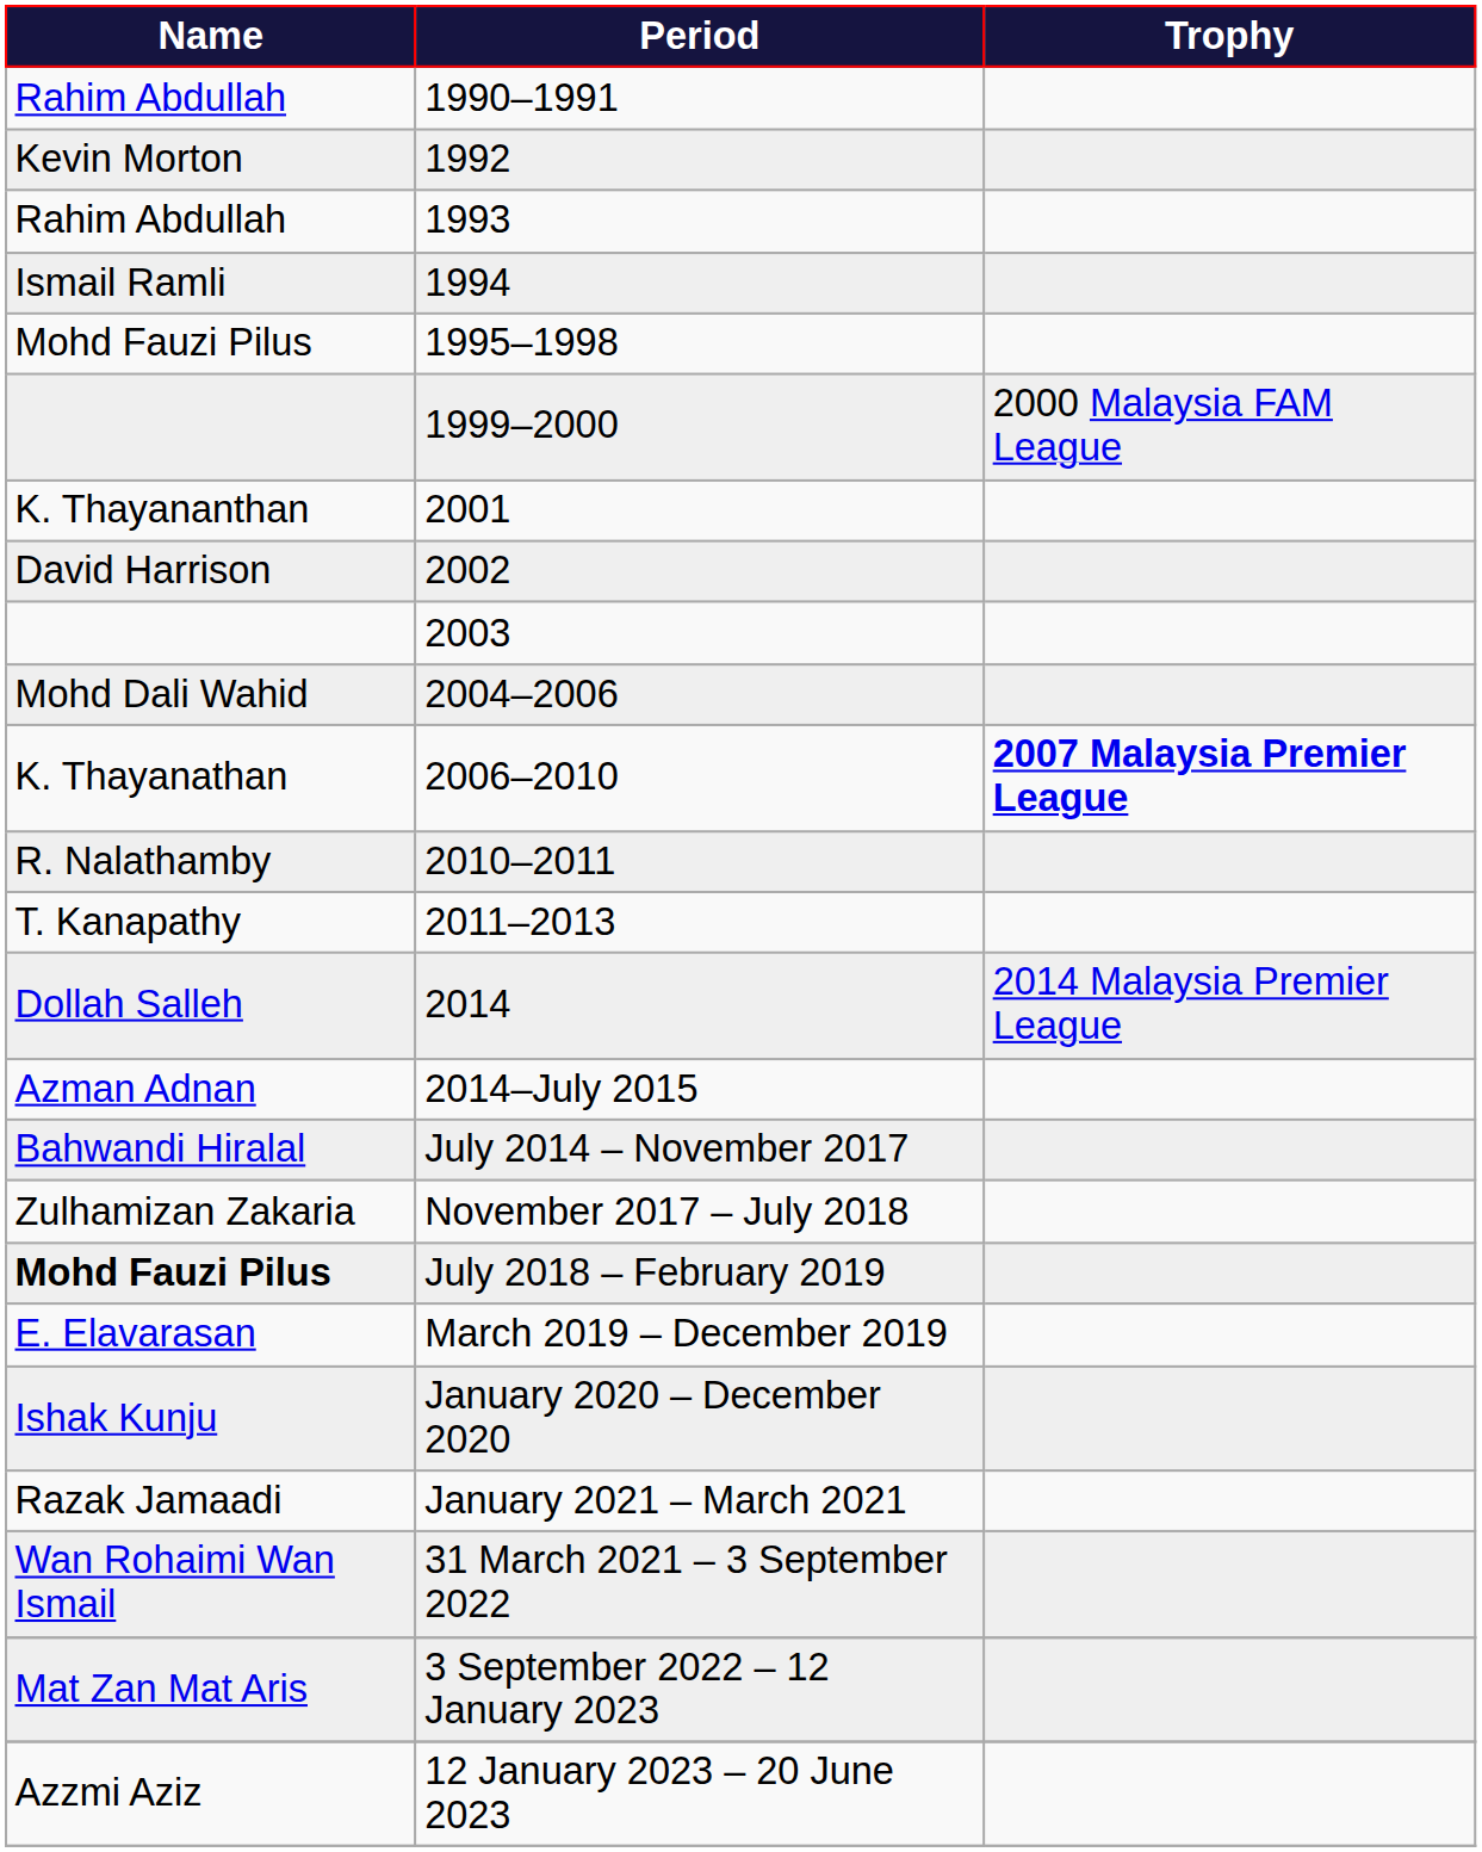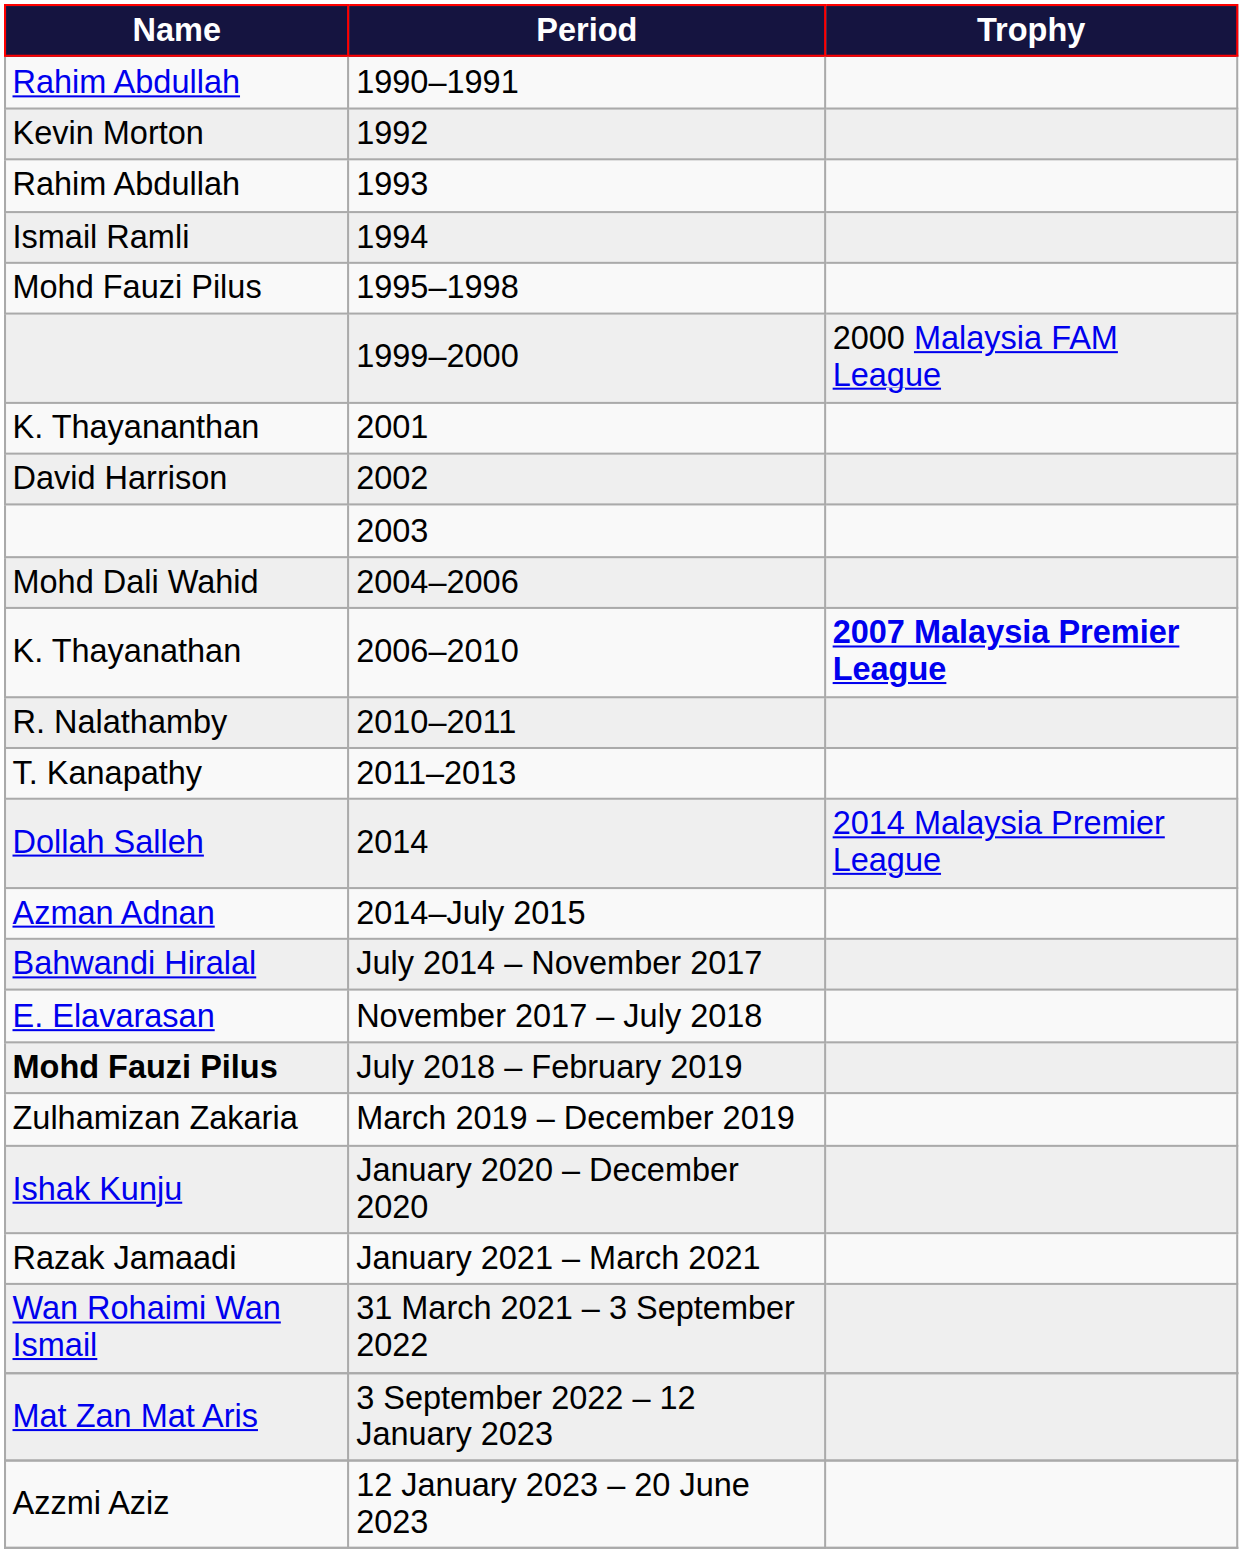November 2017 – July 2018 | Name: Zulhamizan Zakaria -> E. Elavarasan
March 2019 – December 2019 | Name: E. Elavarasan -> Zulhamizan Zakaria
